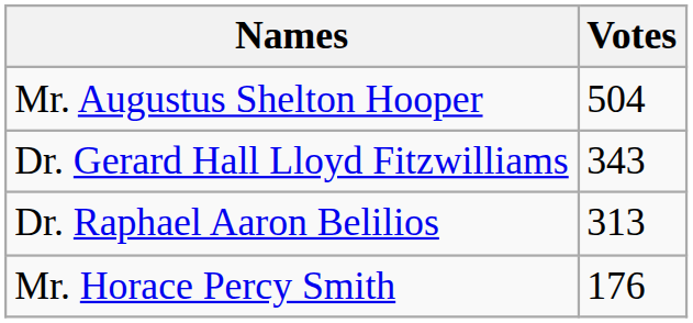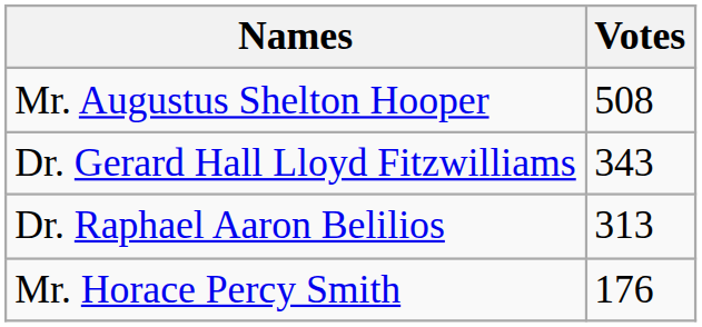Mr. Augustus Shelton Hooper | Votes: 504 -> 508
